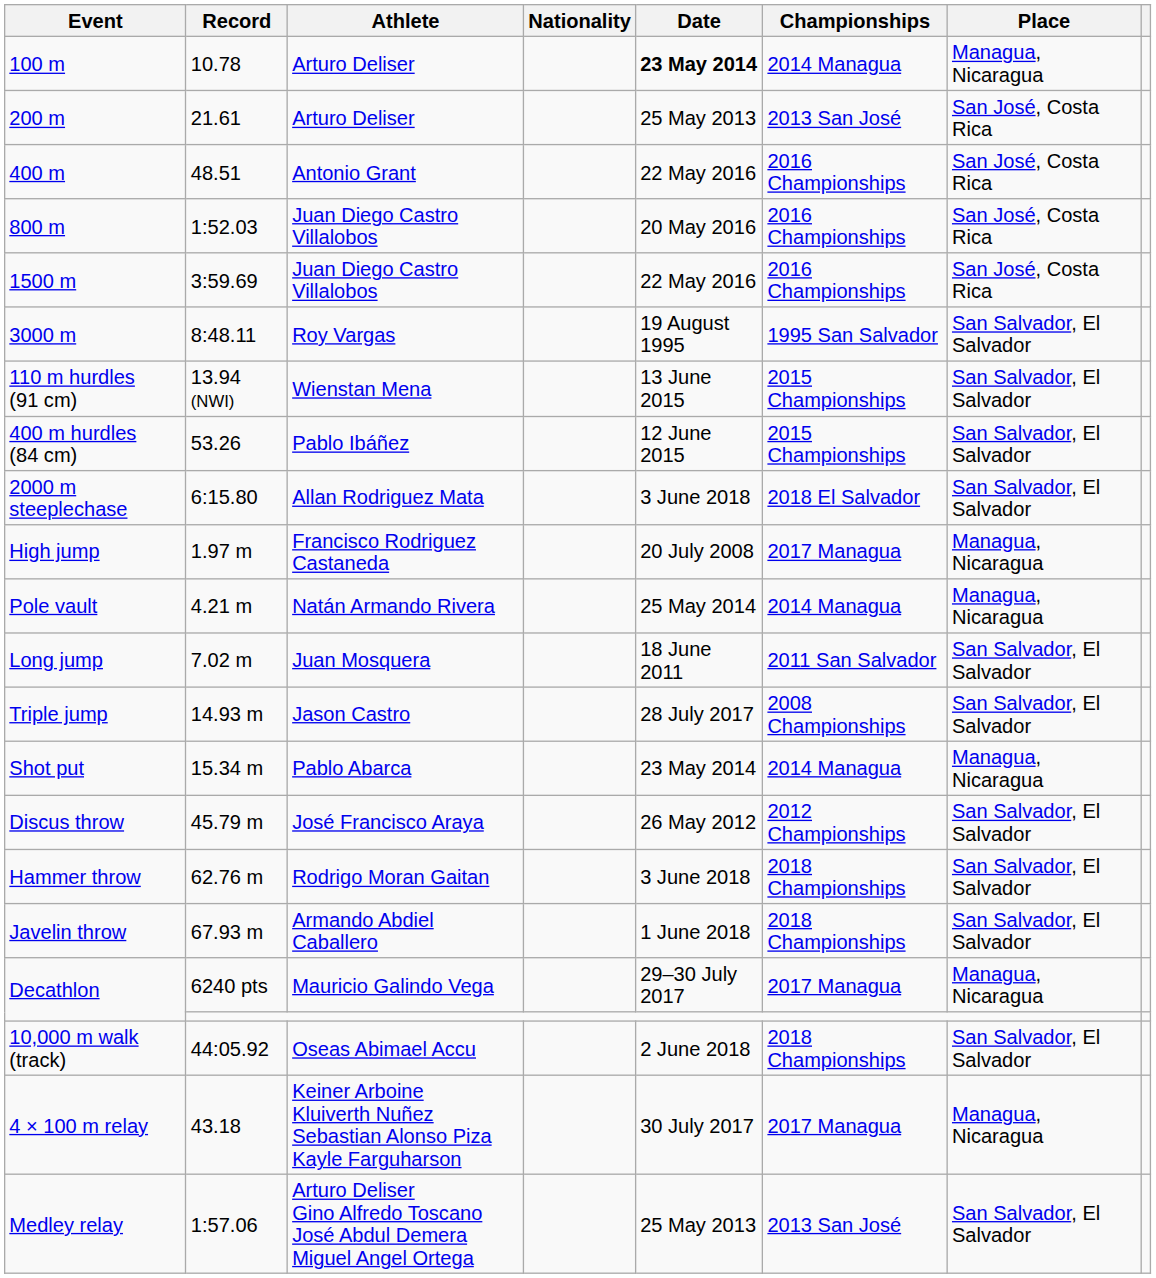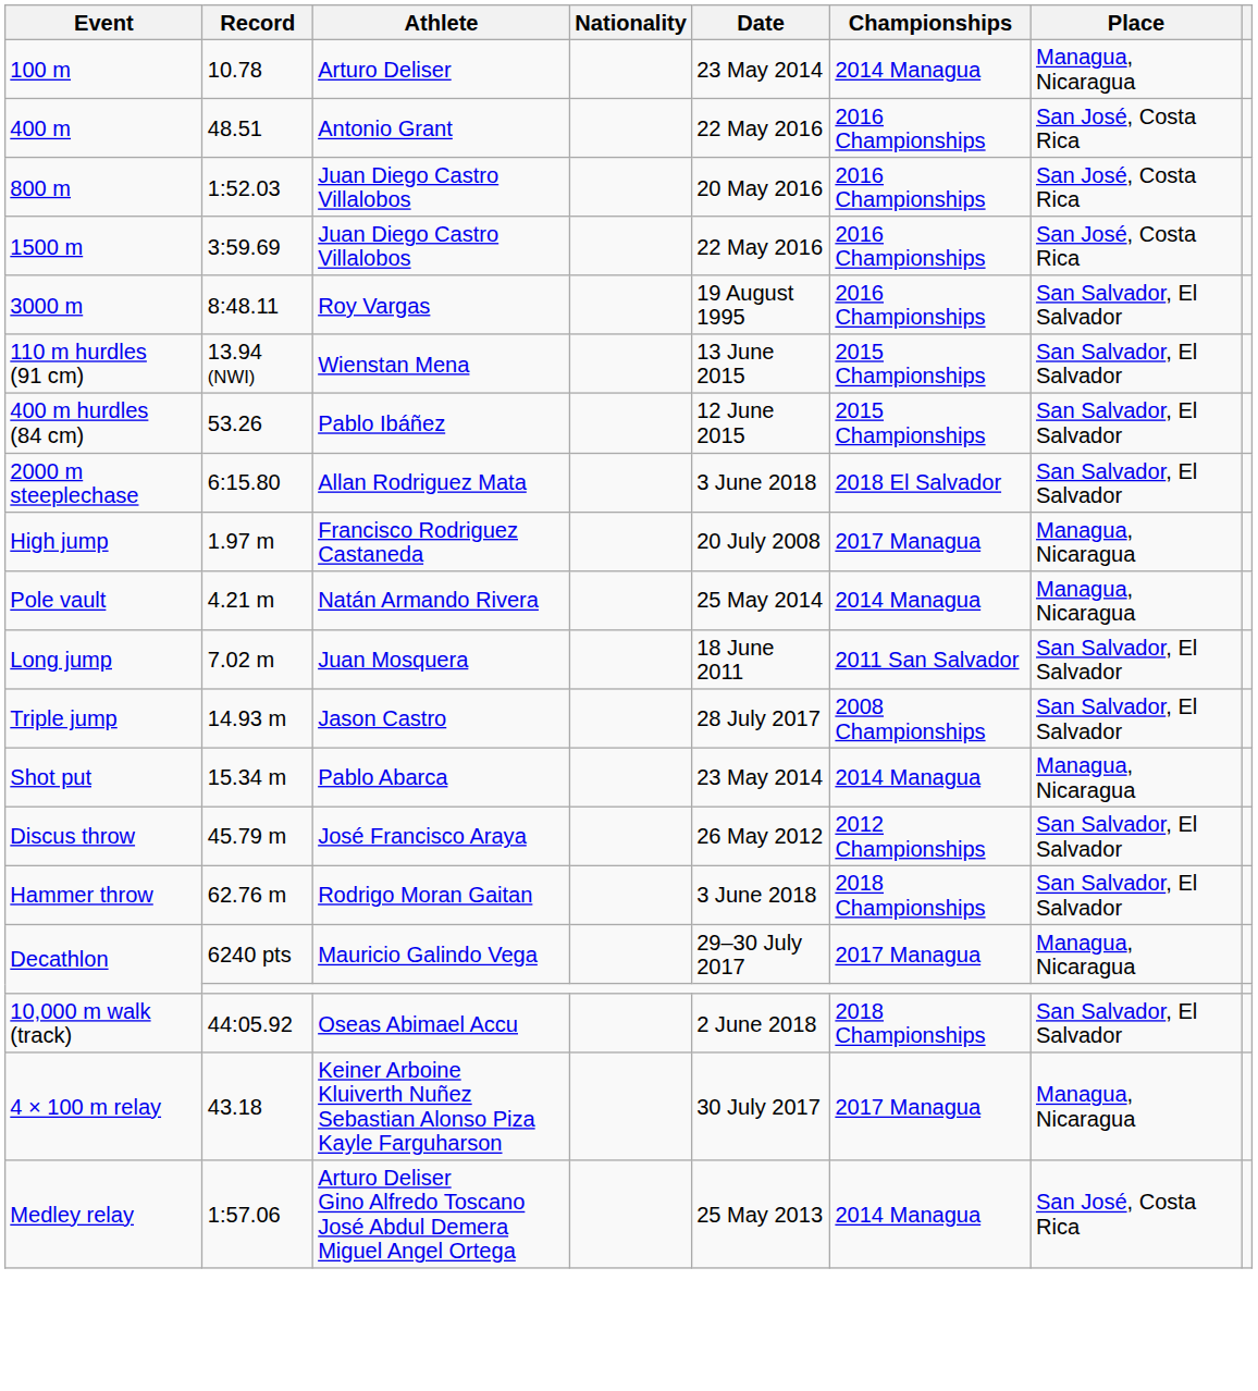100 m | Date: bold -> normal
- row: 200 m | 21.61 | Arturo Deliser | 25 May 2013 | 2013 San José | San José, Costa Rica
3000 m | Championships: 1995 San Salvador -> 2016 Championships
- row: Javelin throw | 67.93 m | Armando Abdiel Caballero | 1 June 2018 | 2018 Championships | San Salvador, El Salvador
Medley relay | Championships: 2013 San José -> 2014 Managua
Medley relay | Place: San Salvador, El Salvador -> San José, Costa Rica
